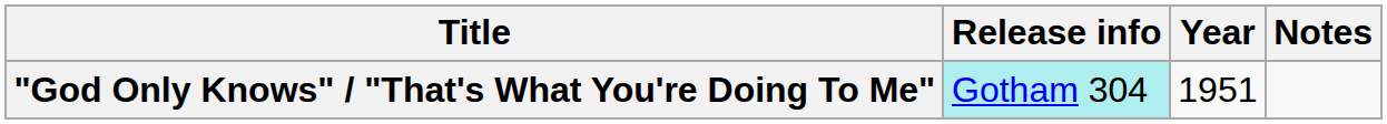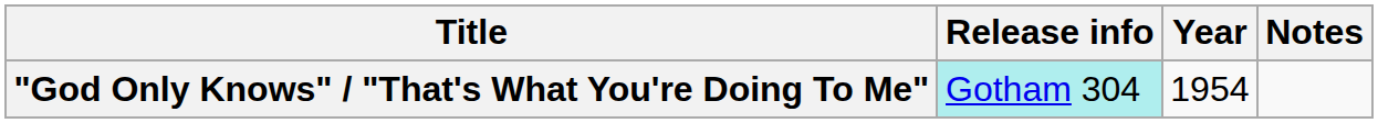"God Only Knows" / "That's What You're Doing To Me" | Year: 1951 -> 1954
